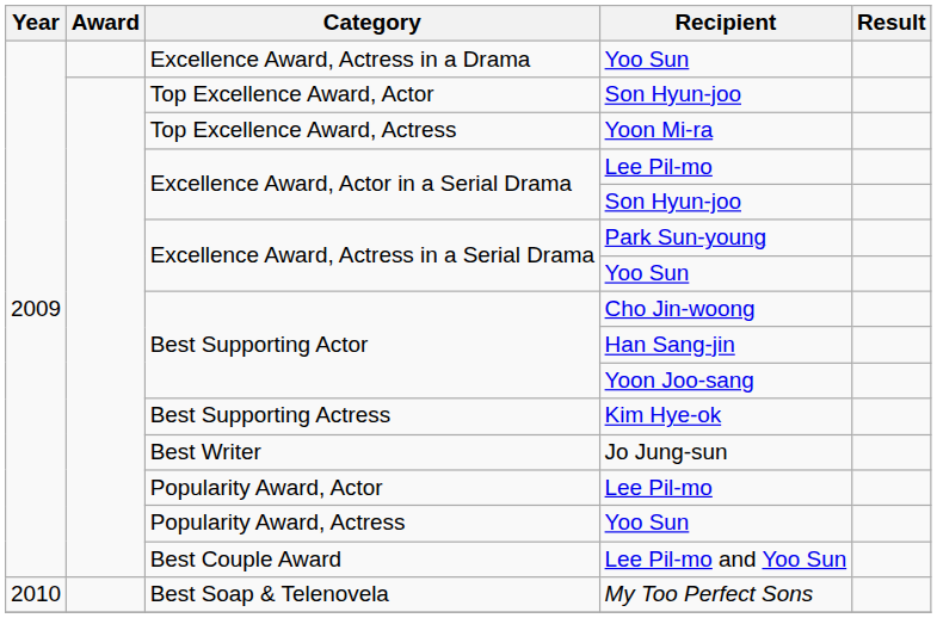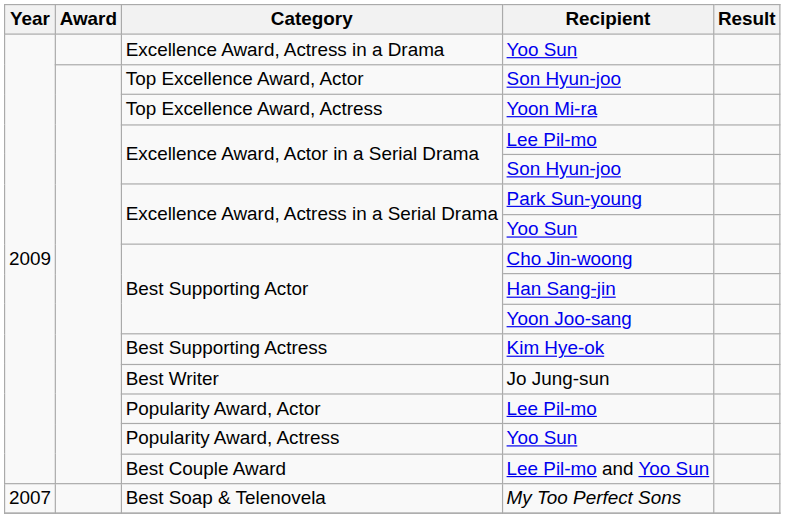Best Soap & Telenovela | Year: 2010 -> 2007
